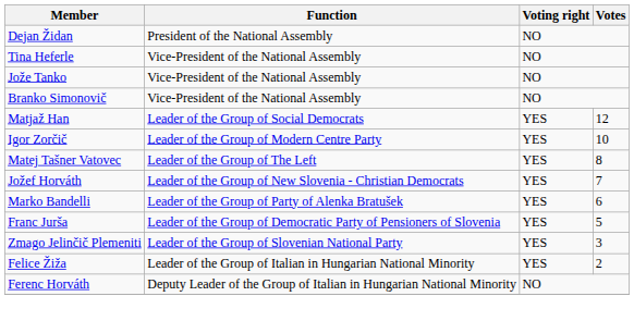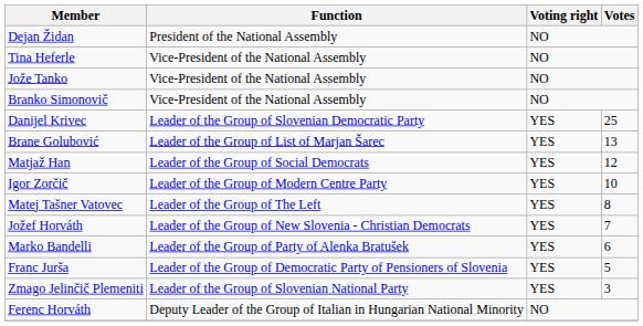+ row: Danijel Krivec | Leader of the Group of Slovenian Democratic Party | YES | 25
+ row: Brane Golubović | Leader of the Group of List of Marjan Šarec | YES | 13
- row: Felice Žiža | Leader of the Group of Italian in Hungarian National Minority | YES | 2
